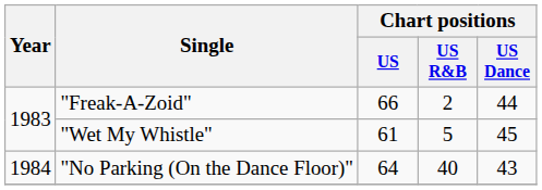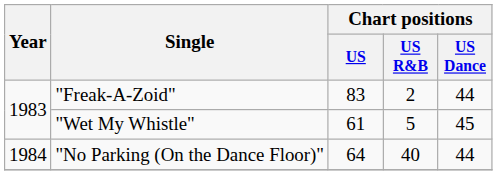"Freak-A-Zoid" | Chart positions / US: 66 -> 83
"No Parking (On the Dance Floor)" | Chart positions / US Dance: 43 -> 44
